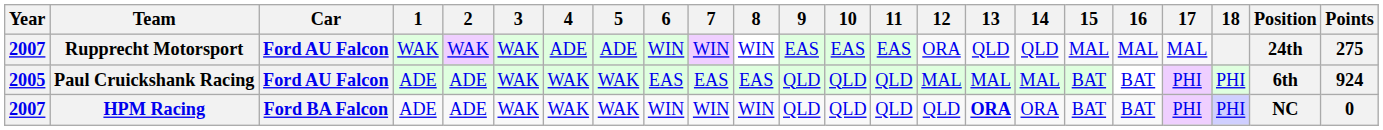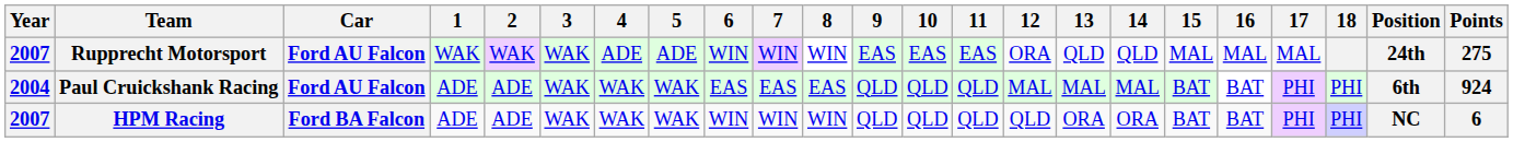Paul Cruickshank Racing | Year: 2005 -> 2004
HPM Racing | 13: bold -> normal
HPM Racing | Points: 0 -> 6
